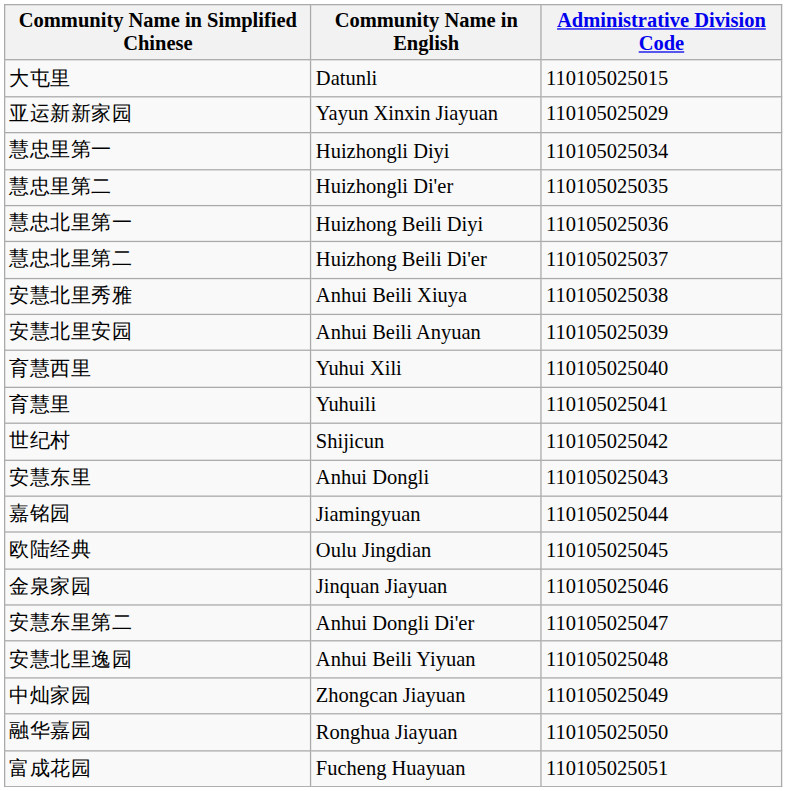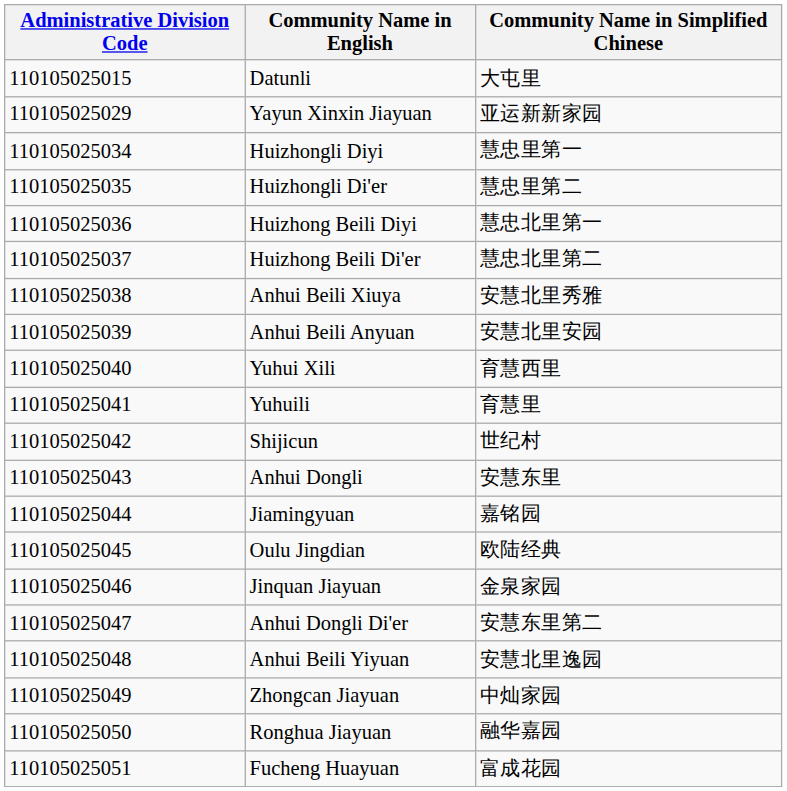columns swapped: Administrative Division Code <-> Community Name in Simplified Chinese
